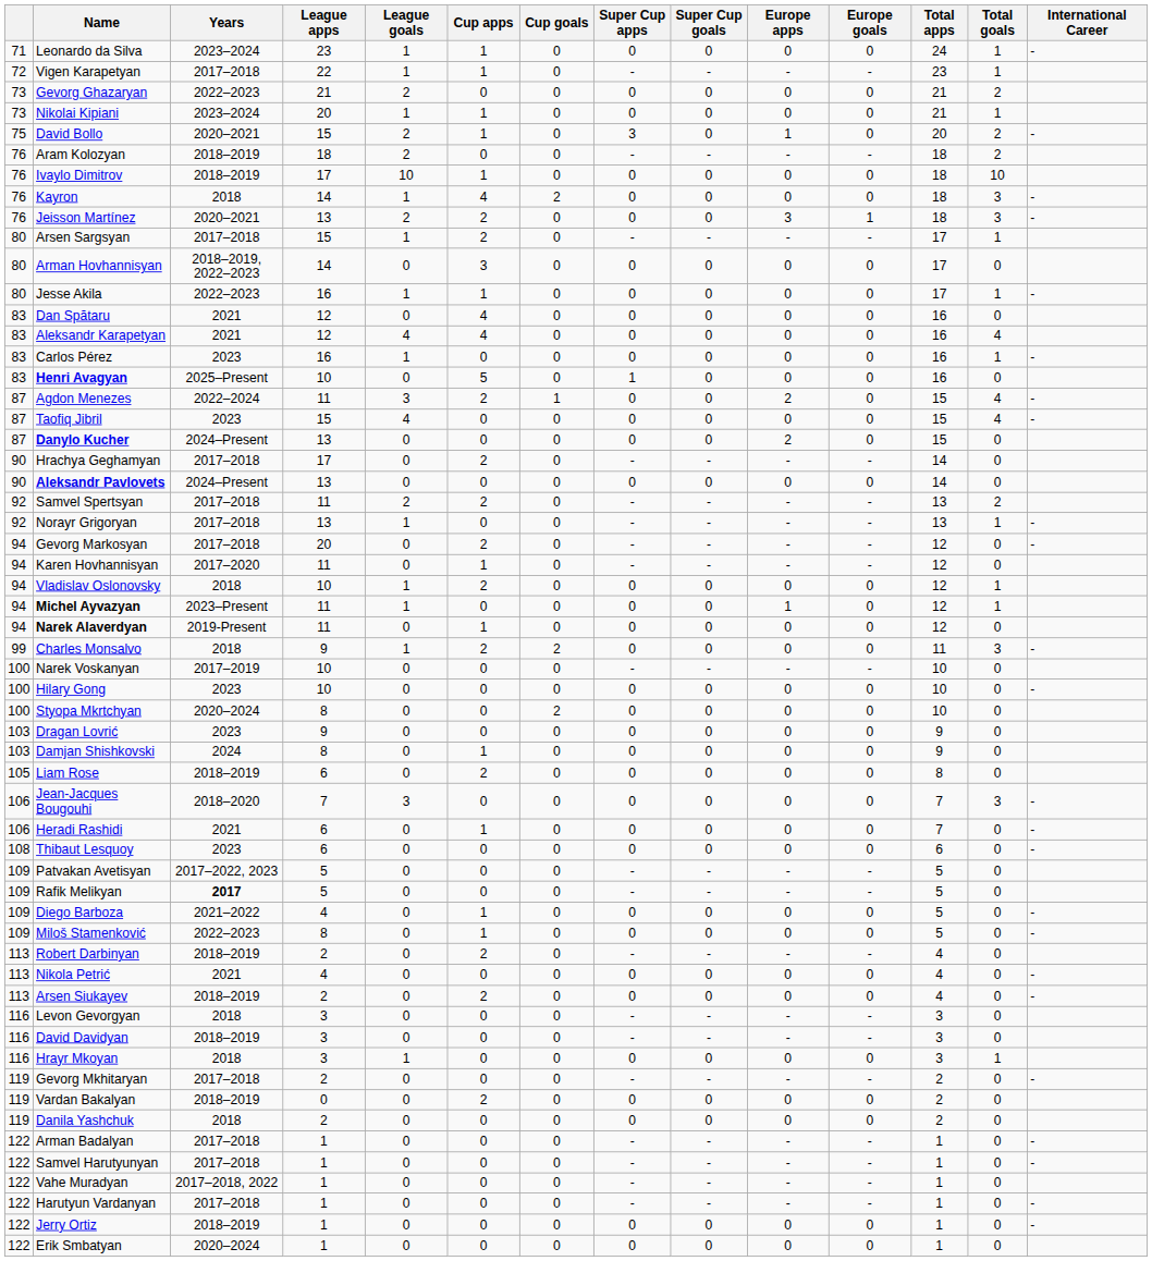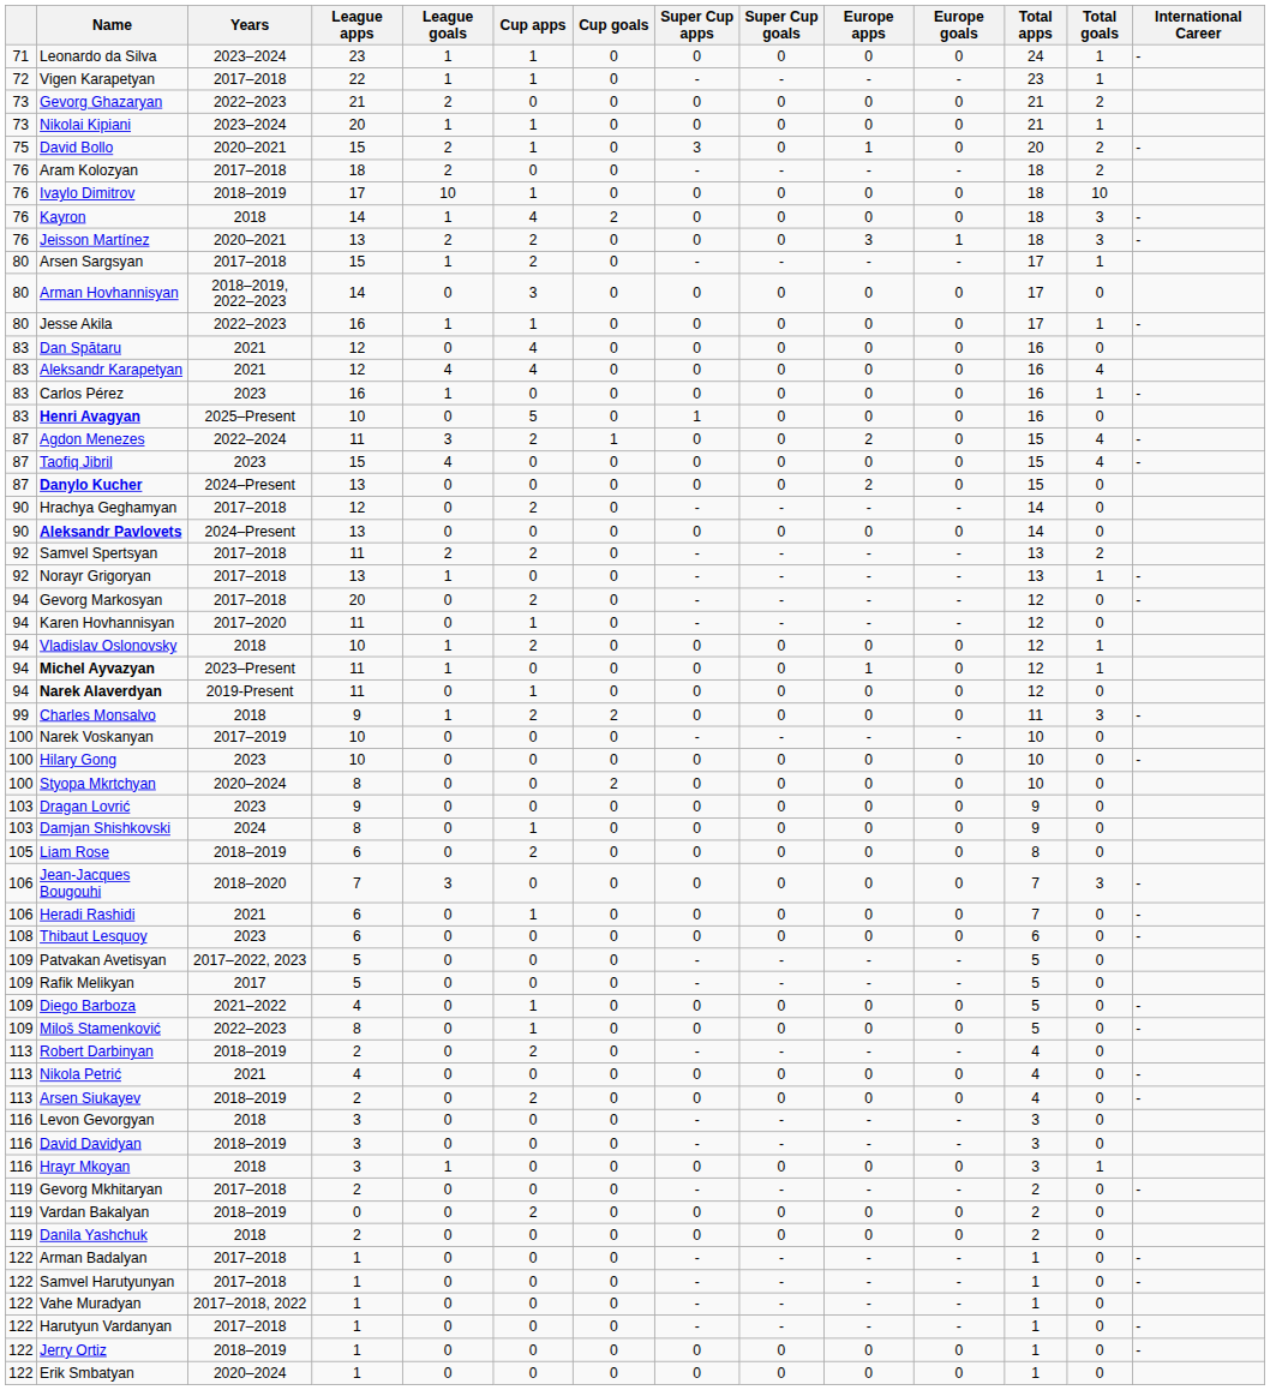Aram Kolozyan | Years: 2018–2019 -> 2017–2018
Hrachya Geghamyan | League apps: 17 -> 12
Rafik Melikyan | Years: bold -> normal
